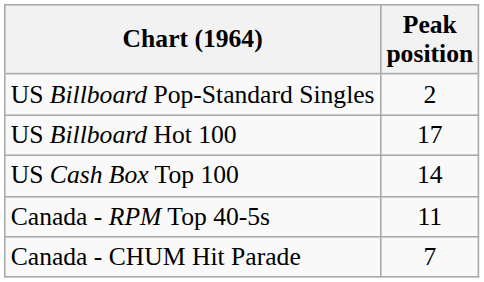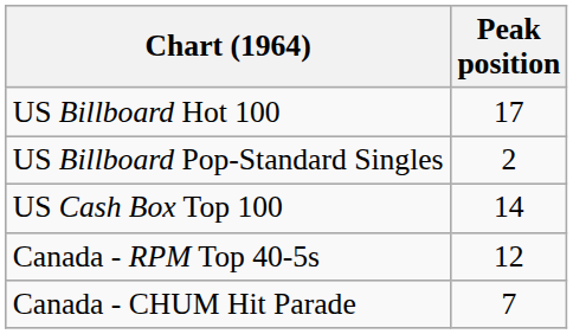rows swapped: US Billboard Hot 100 <-> US Billboard Pop-Standard Singles
Canada - RPM Top 40-5s | Peak position: 11 -> 12
